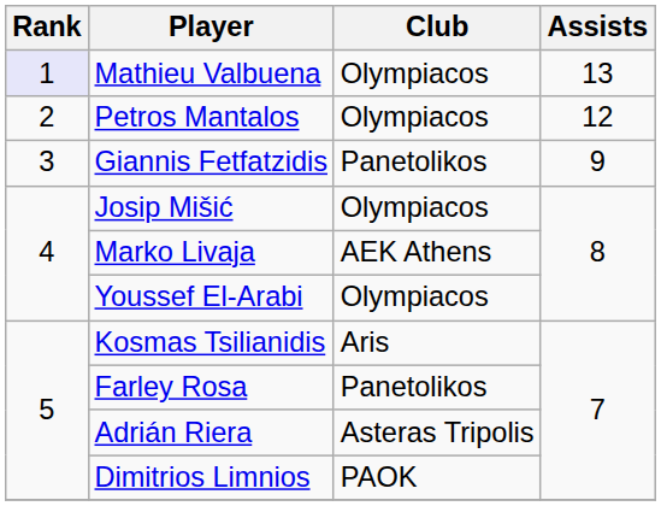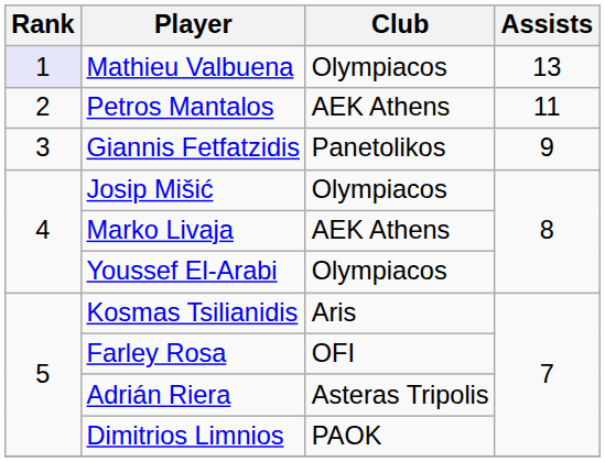Petros Mantalos | Club: Olympiacos -> AEK Athens
Petros Mantalos | Assists: 12 -> 11
Farley Rosa | Club: Panetolikos -> OFI
